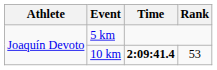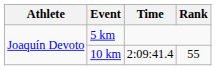10 km | Time: bold -> normal
10 km | Rank: 53 -> 55
